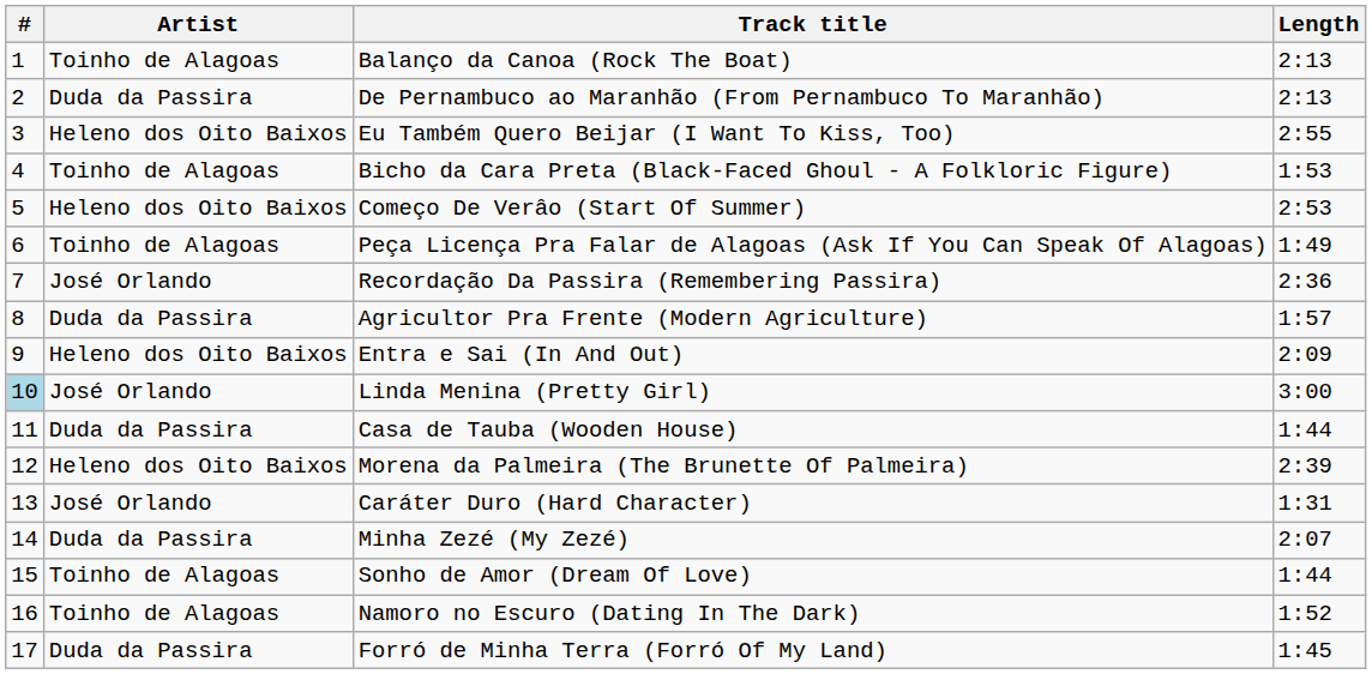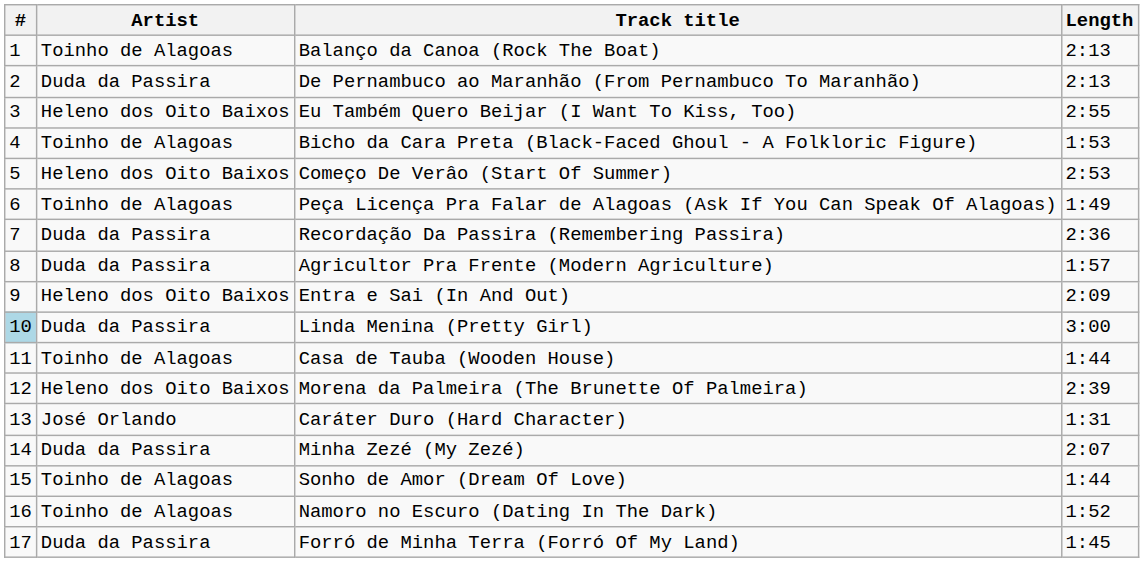Recordação Da Passira (Remembering Passira) | Artist: José Orlando -> Duda da Passira
Linda Menina (Pretty Girl) | Artist: José Orlando -> Duda da Passira
Casa de Tauba (Wooden House) | Artist: Duda da Passira -> Toinho de Alagoas
